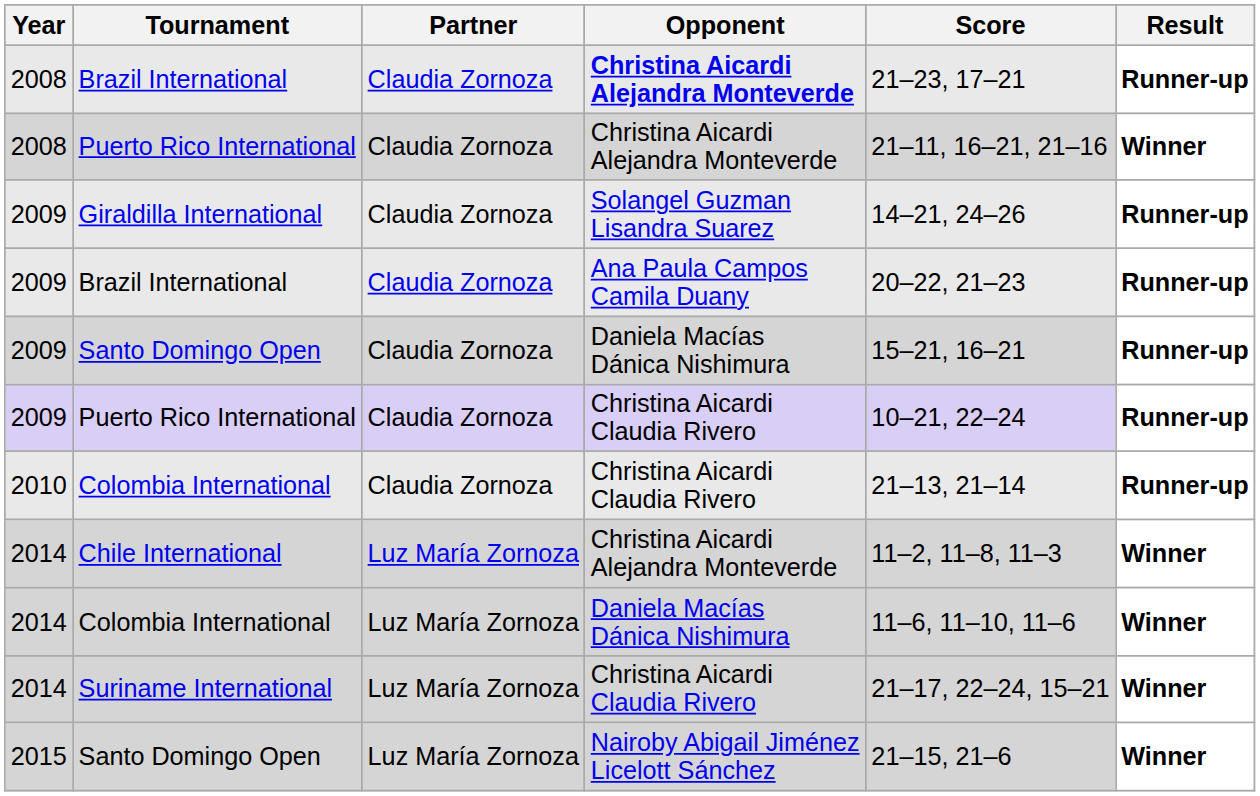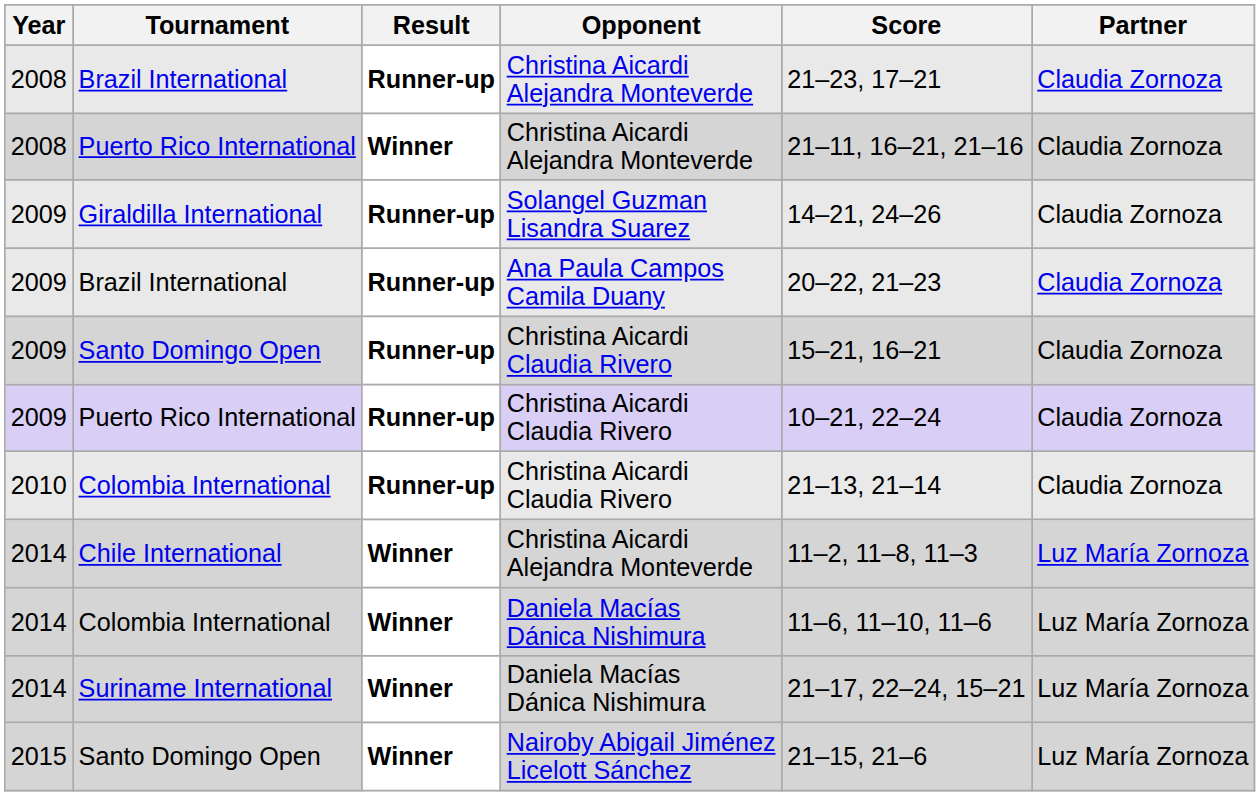columns swapped: Partner <-> Result
2008 / Brazil International | Opponent: bold -> normal
2009 / Santo Domingo Open | Opponent: Daniela Macías Dánica Nishimura -> Christina Aicardi Claudia Rivero
Suriname International | Opponent: Christina Aicardi Claudia Rivero -> Daniela Macías Dánica Nishimura
